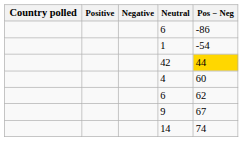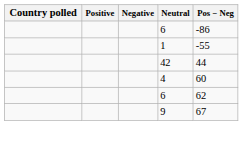1 | Pos − Neg: -54 -> -55
42 | Pos − Neg: gold background -> no background
- row: 14 | 74
